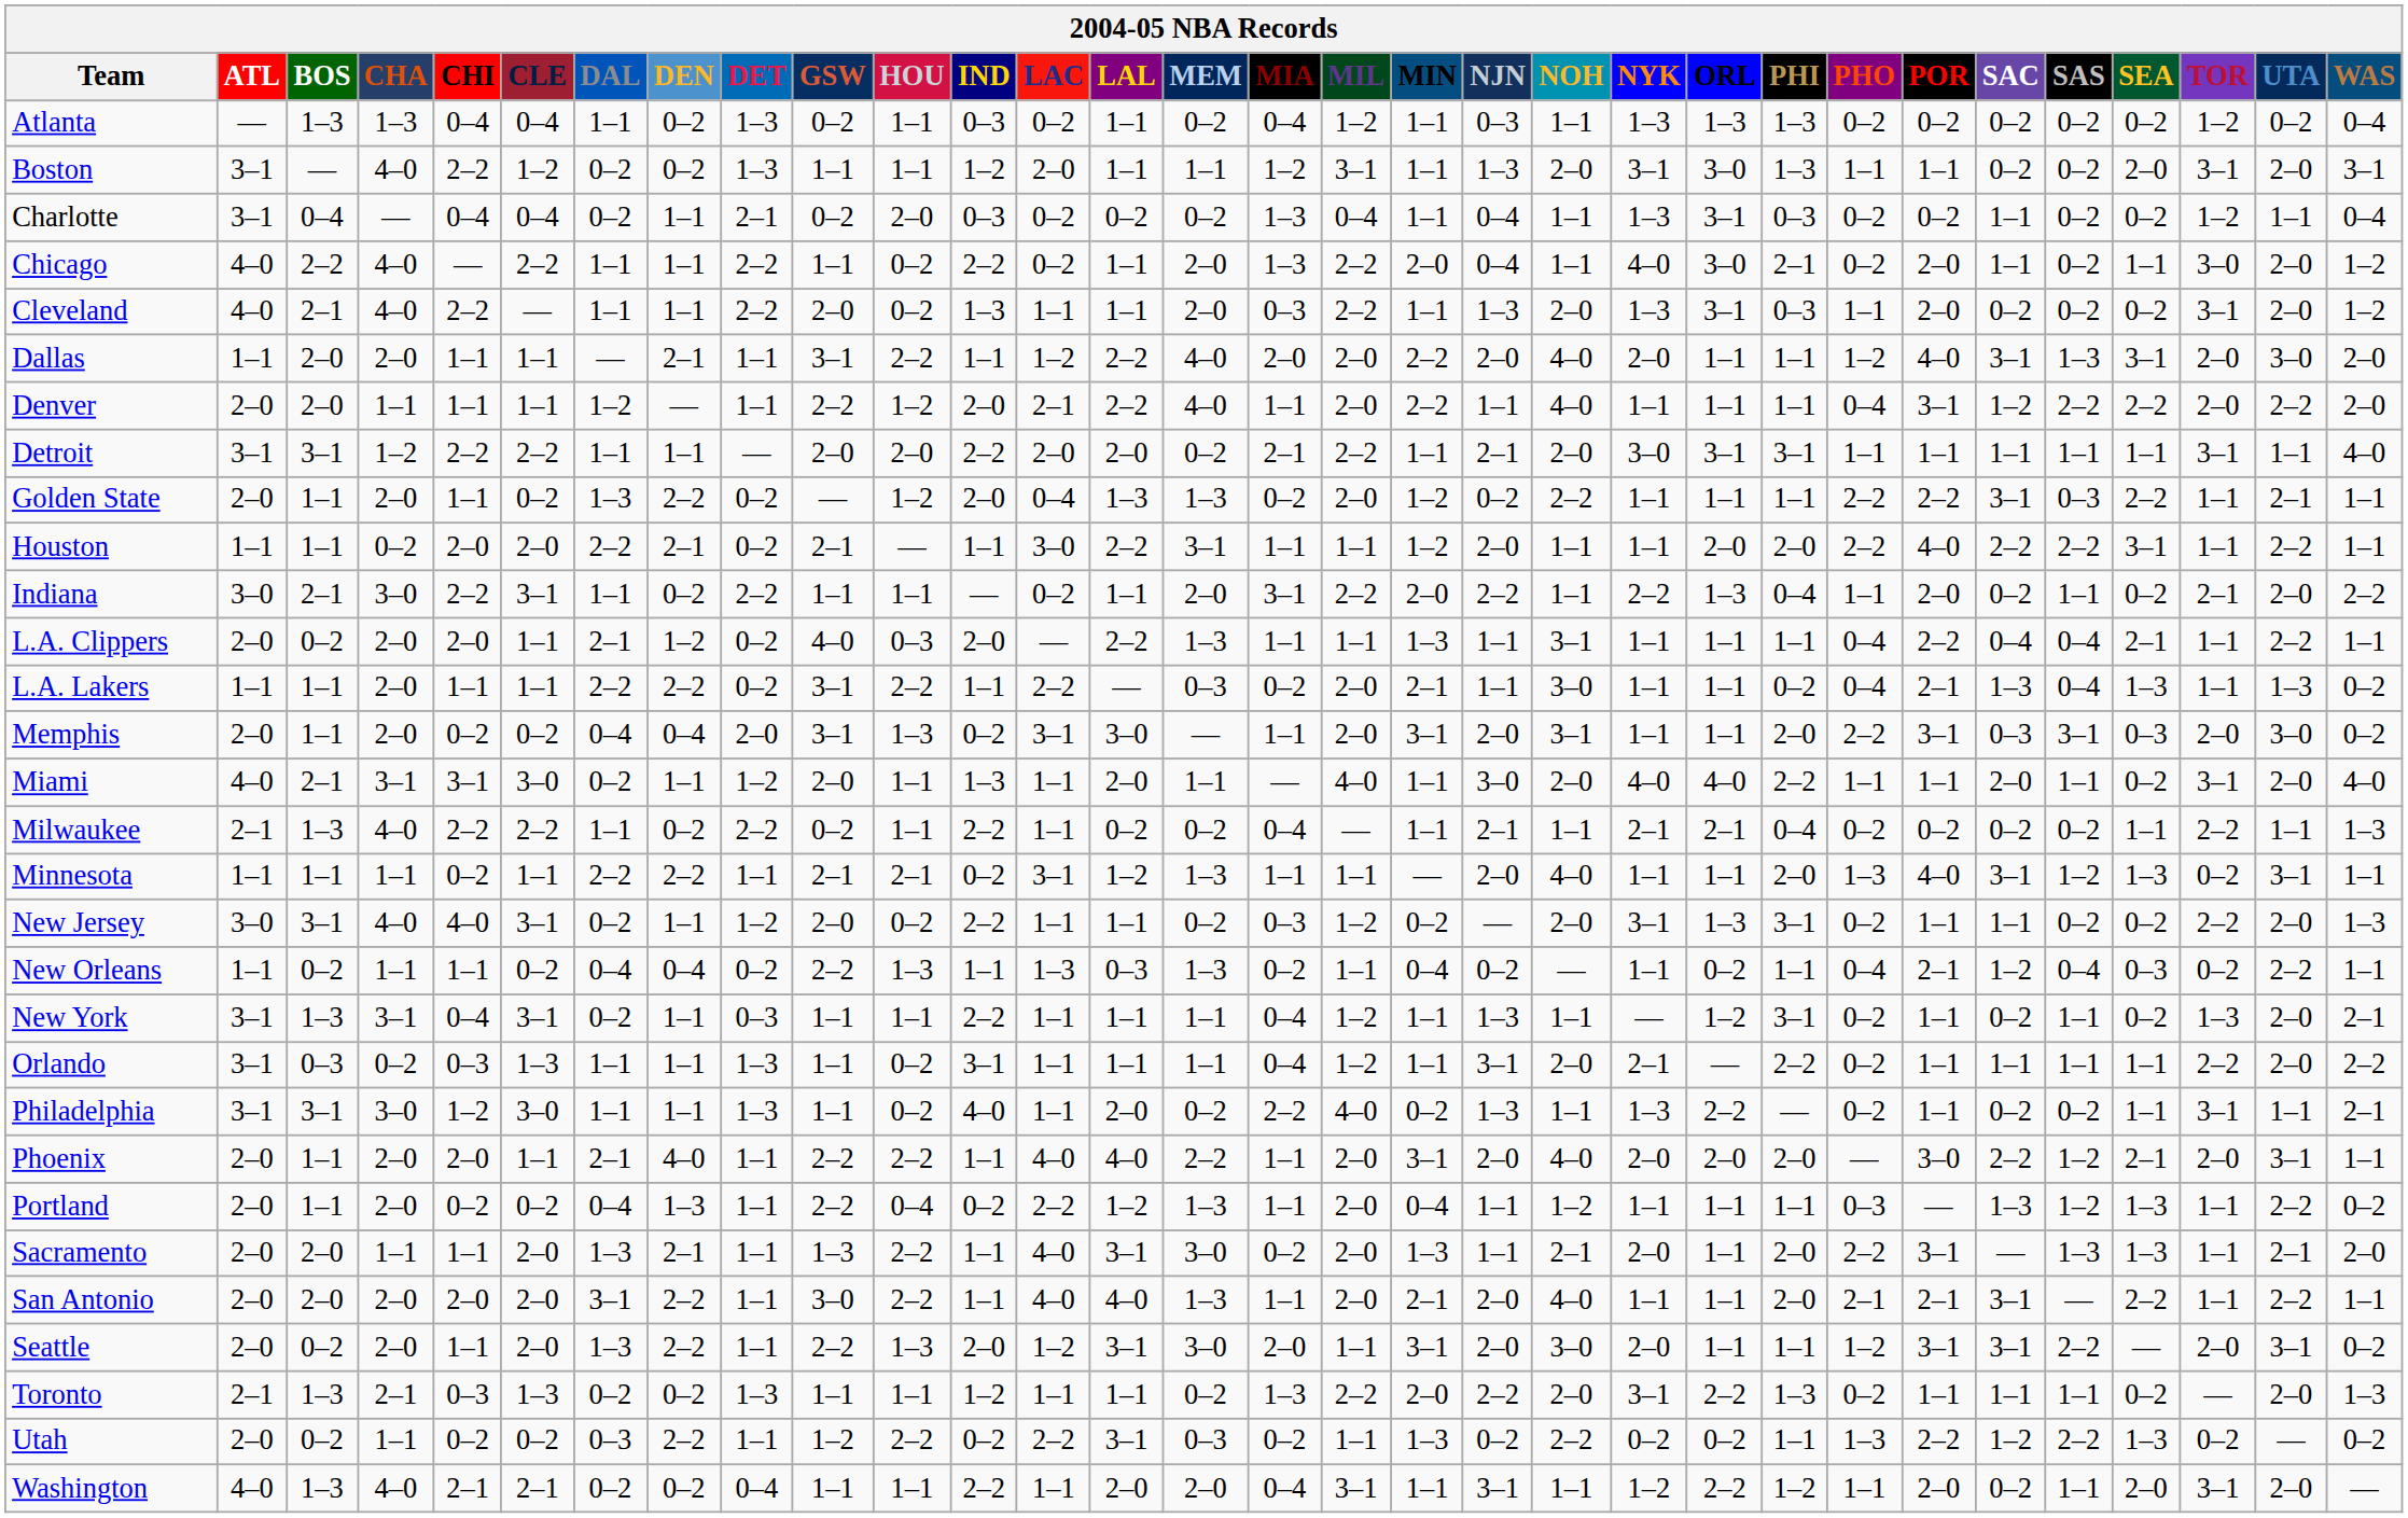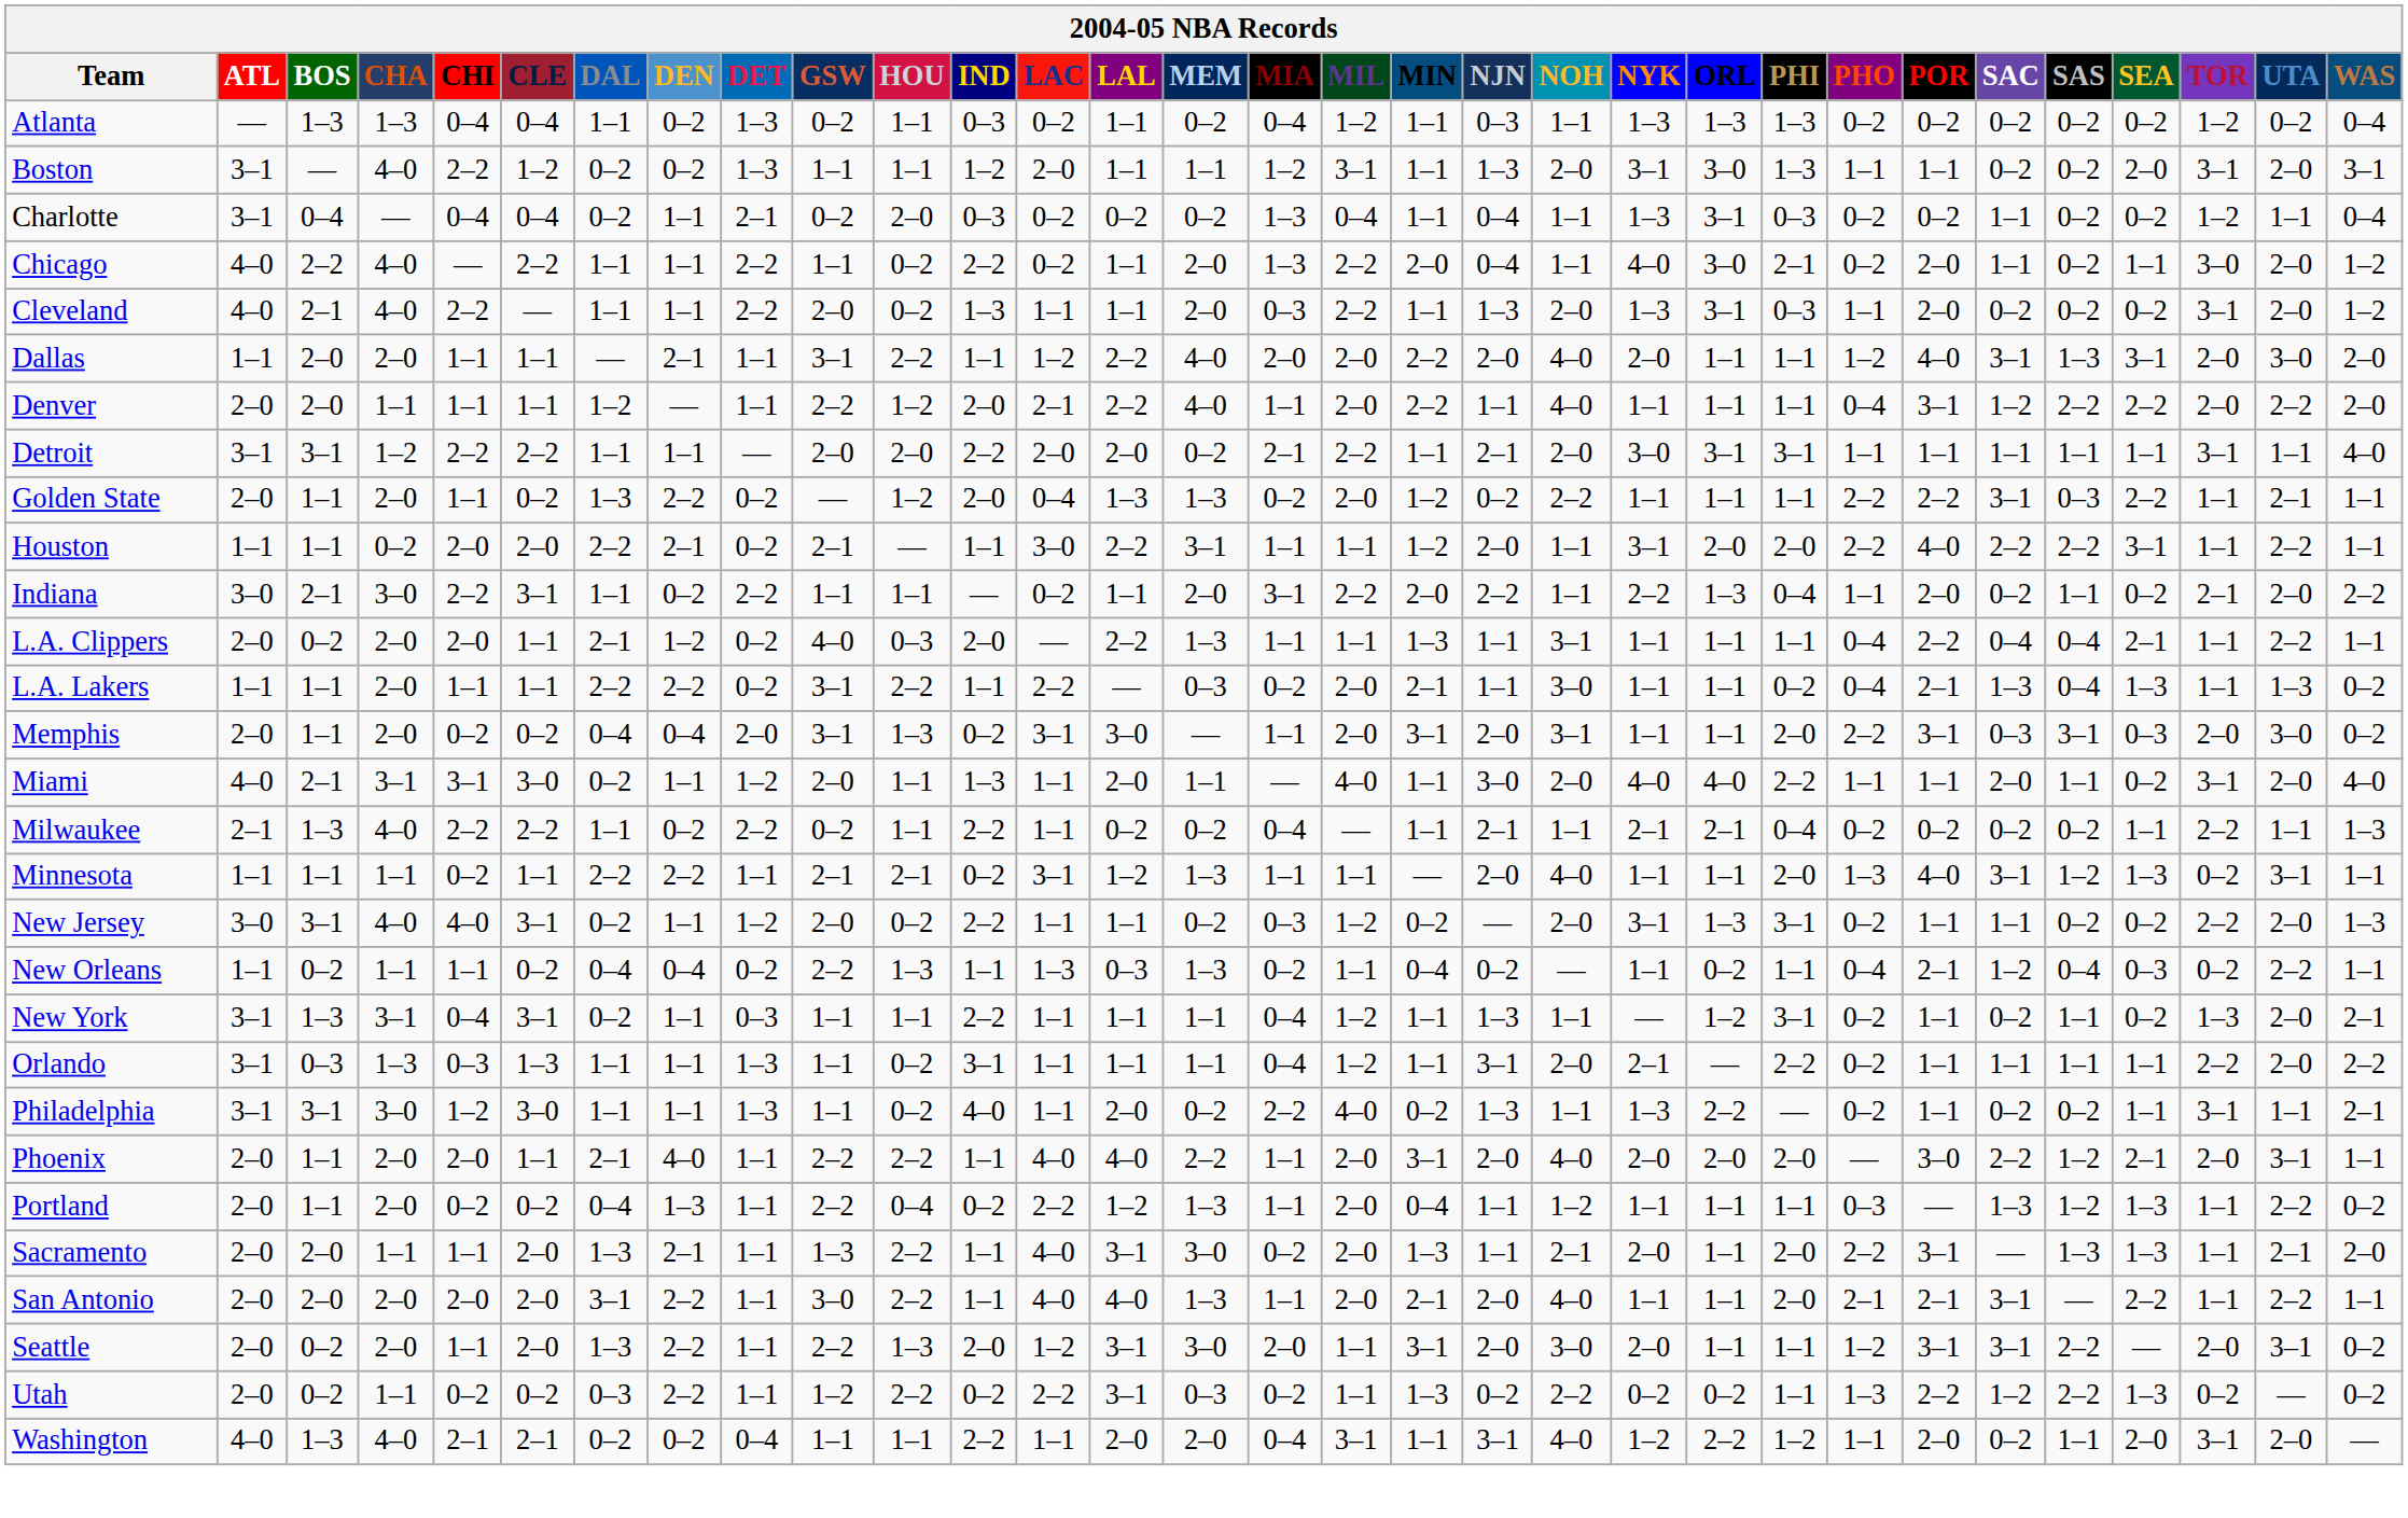Houston | NYK: 1–1 -> 3–1
Orlando | CHA: 0–2 -> 1–3
- row: Toronto | 2–1 | 1–3 | 2–1 | 0–3 | 1–3 | 0–2 | 0–2 | 1–3 | 1–1 | 1–1 | 1–2 | 1–1 | 1–1 | 0–2 | 1–3 | 2–2 | 2–0 | 2–2 | 2–0 | 3–1 | 2–2 | 1–3 | 0–2 | 1–1 | 1–1 | 1–1 | 0–2 | — | 2–0 | 1–3
Washington | NOH: 1–1 -> 4–0
